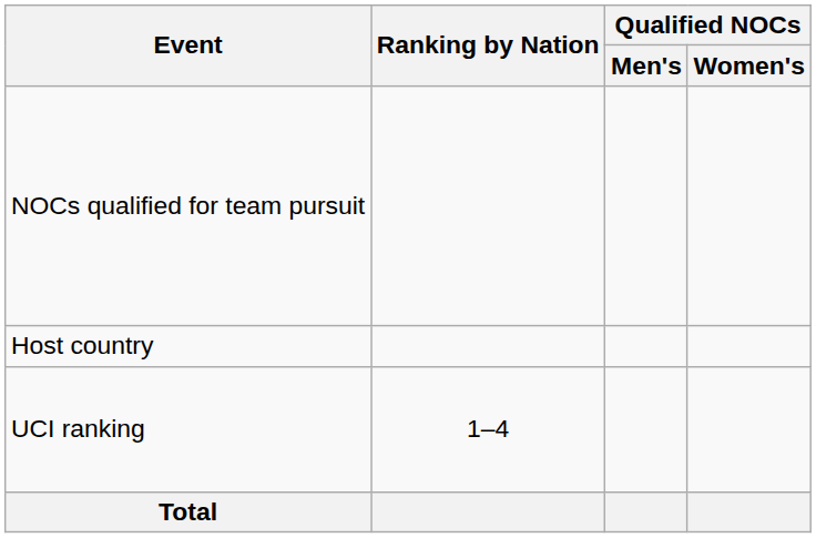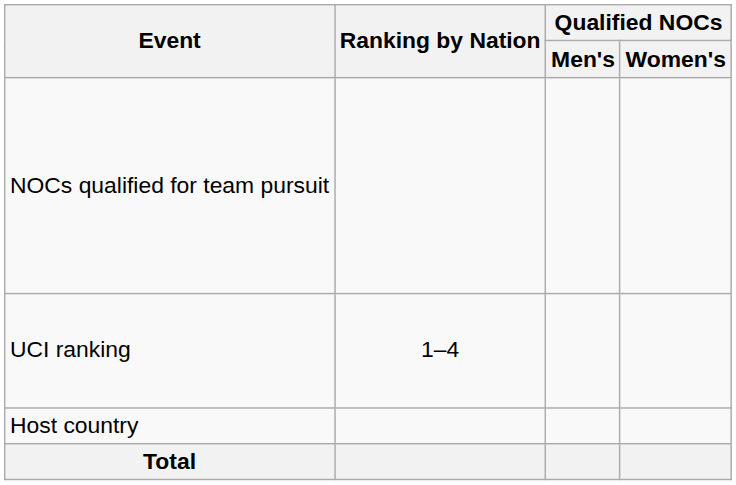rows swapped: UCI ranking <-> Host country
